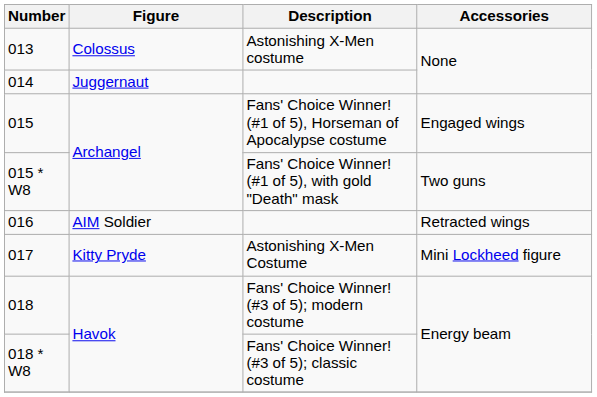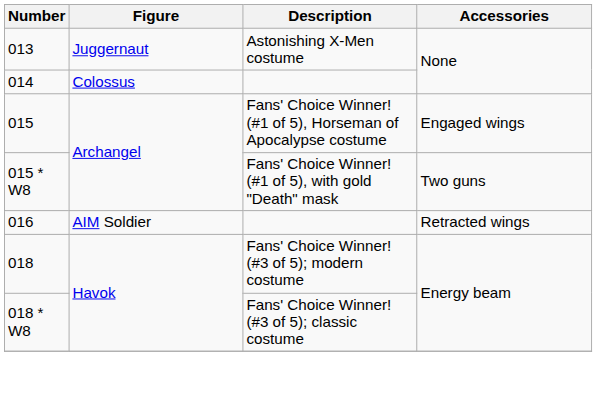013 | Figure: Colossus -> Juggernaut
014 | Figure: Juggernaut -> Colossus
- row: 017 | Kitty Pryde | Astonishing X-Men Costume | Mini Lockheed figure
